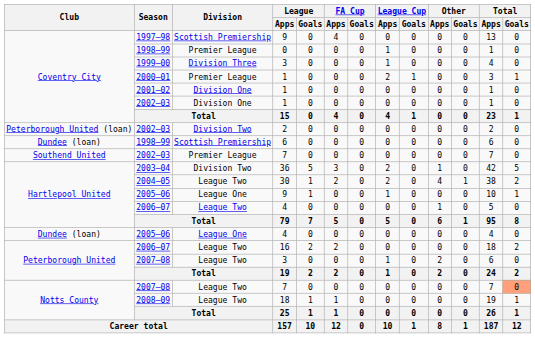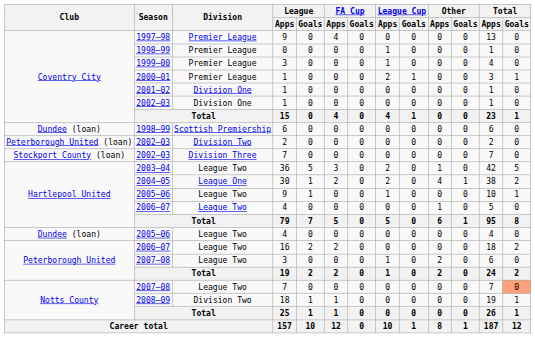1997–98 | Division: Scottish Premiership -> Premier League
1999–00 | Division: Division Three -> Premier League
rows swapped: 1998–99 / 6 <-> 2002–03 / 2
2002–03 / 7 | Club: Southend United -> Stockport County (loan)
2002–03 / 7 | Division: Premier League -> Division Three
2003–04 | Division: Division Two -> League Two
2004–05 | Division: League Two -> League One
2005–06 / 9 | Division: League One -> League Two
2005–06 / 4 | Division: League One -> League Two
2008–09 | Division: League Two -> Division Two
